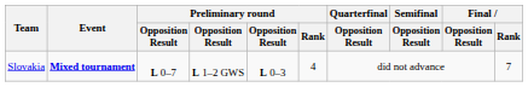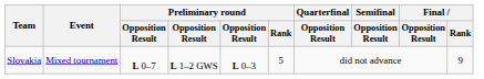Slovakia | Event: bold -> normal
Slovakia | Preliminary round / Rank: 4 -> 5
Slovakia | Final / Rank: 7 -> 9
